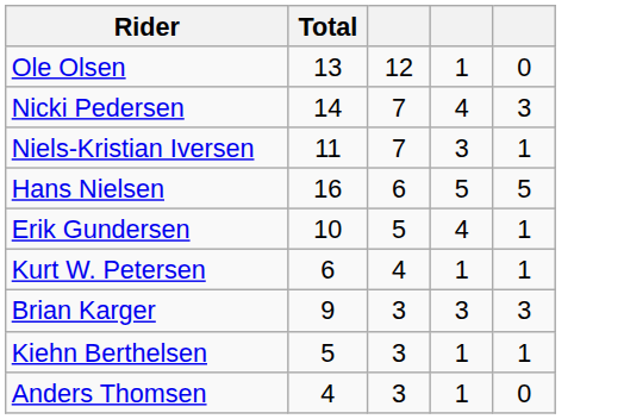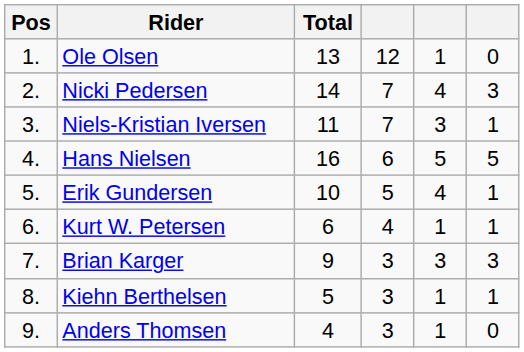+ column: Pos | 1. | 2. | 3. | 4. | 5. | 6. | 7. | 8. | 9.
